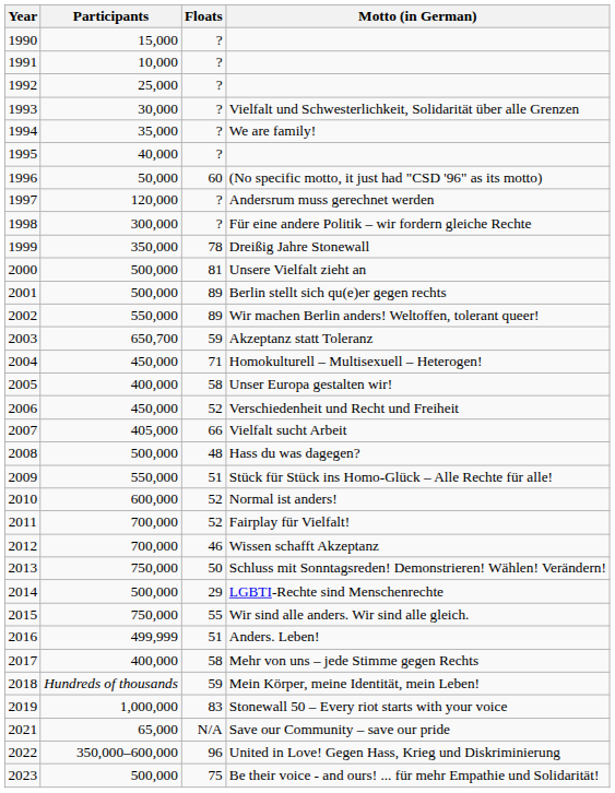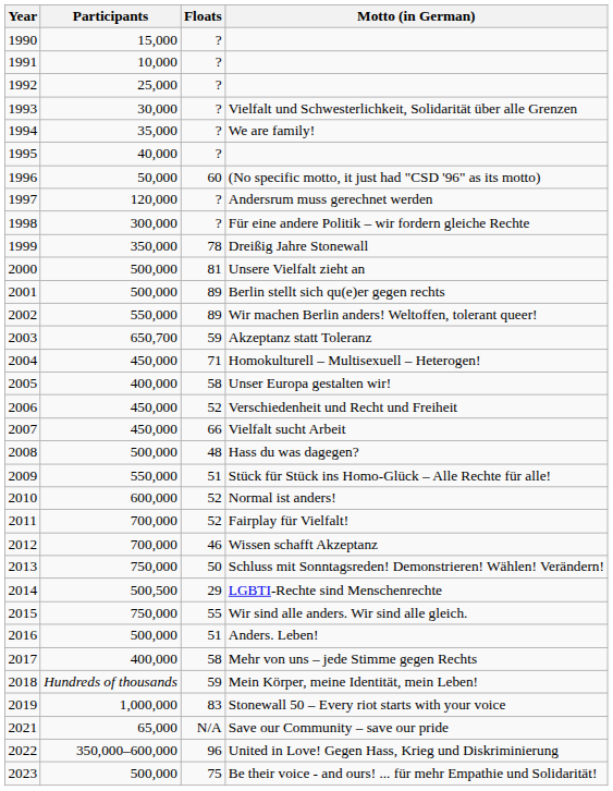Vielfalt sucht Arbeit | Participants: 405,000 -> 450,000
LGBTI-Rechte sind Menschenrechte | Participants: 500,000 -> 500,500
Anders. Leben! | Participants: 499,999 -> 500,000
